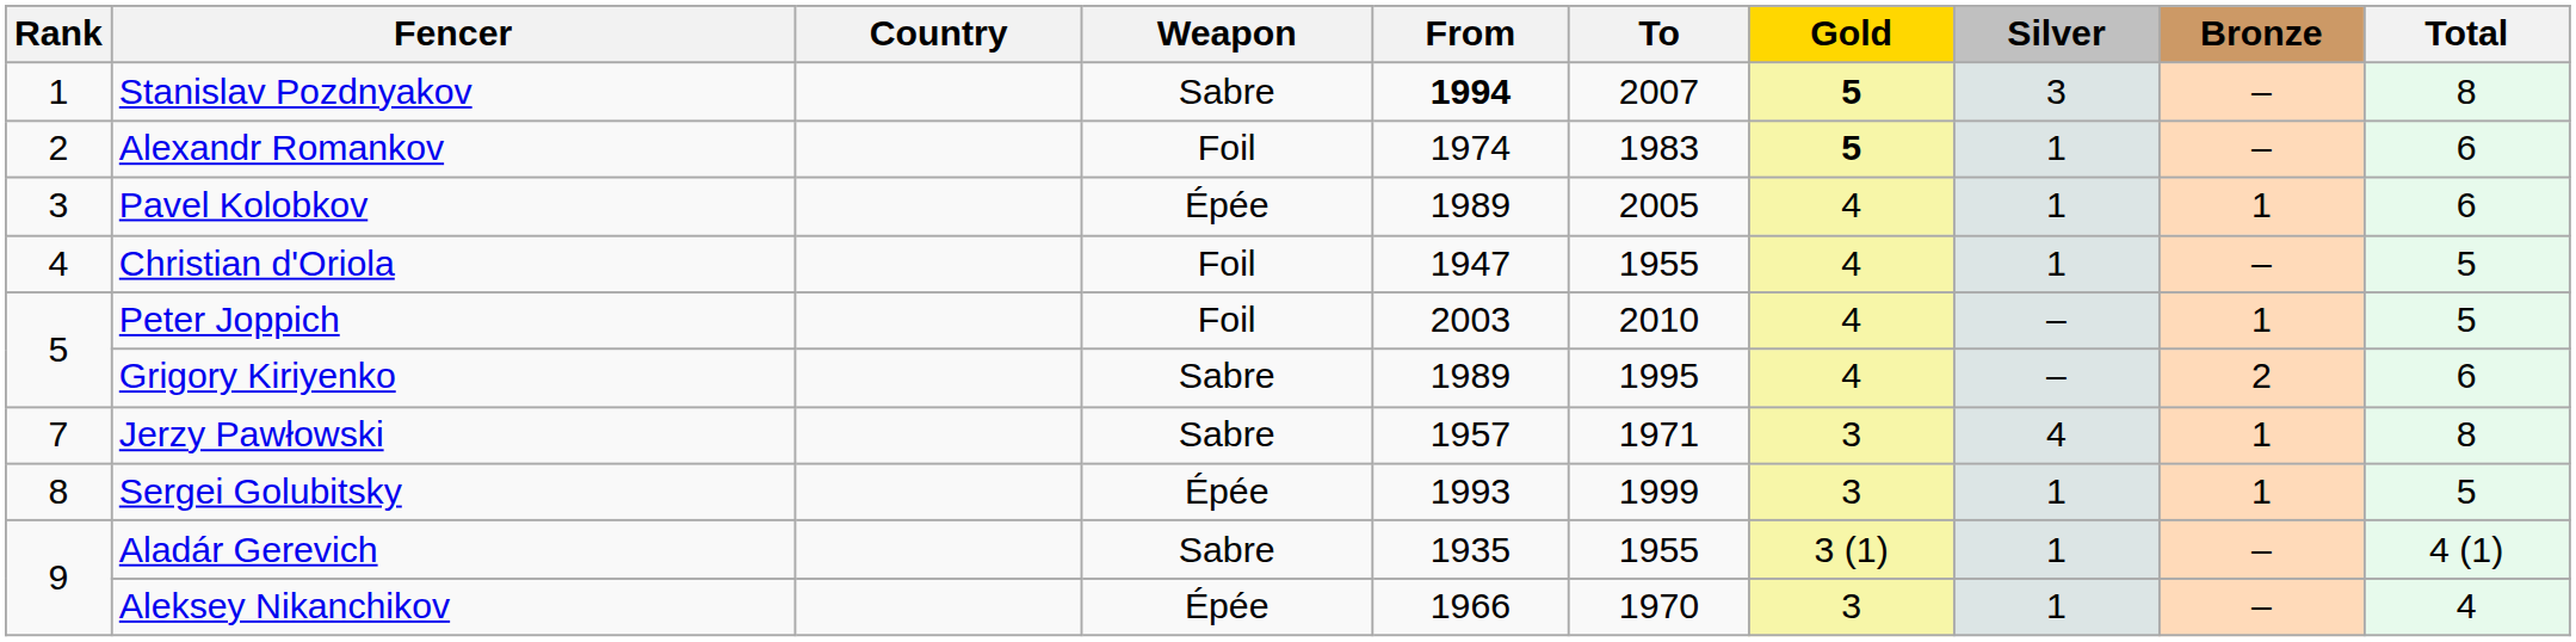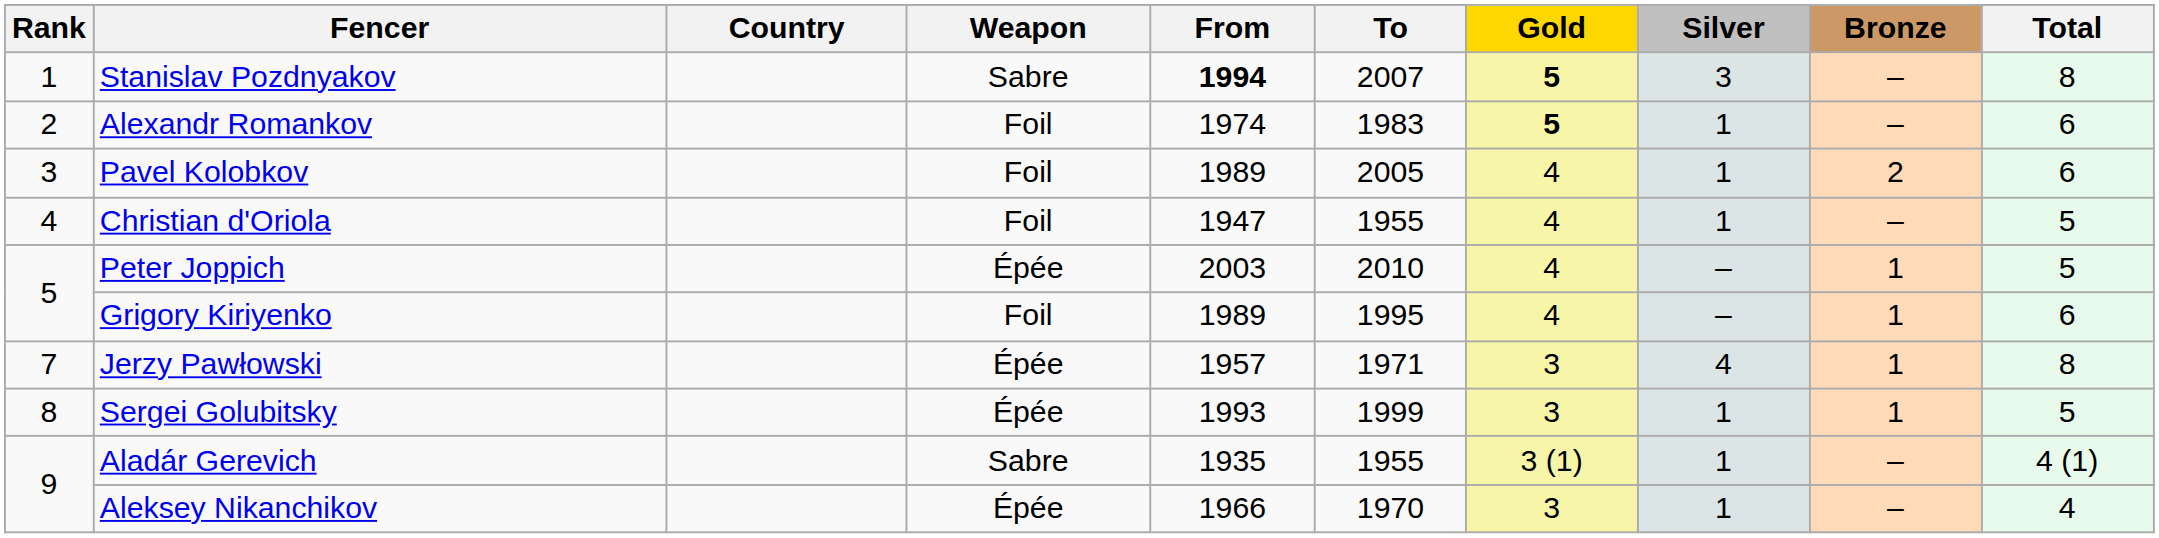Pavel Kolobkov | Weapon: Épée -> Foil
Pavel Kolobkov | Bronze: 1 -> 2
Peter Joppich | Weapon: Foil -> Épée
Grigory Kiriyenko | Weapon: Sabre -> Foil
Grigory Kiriyenko | Bronze: 2 -> 1
Jerzy Pawłowski | Weapon: Sabre -> Épée
